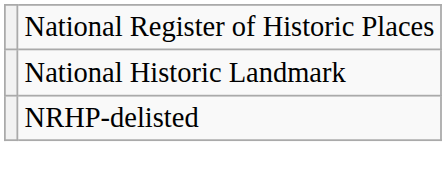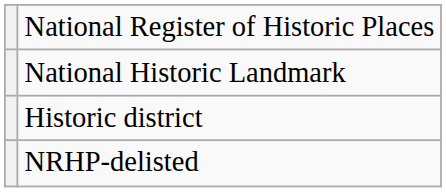+ row: Historic district
